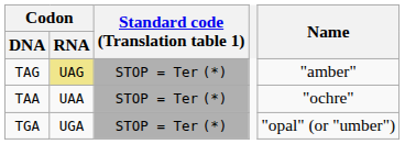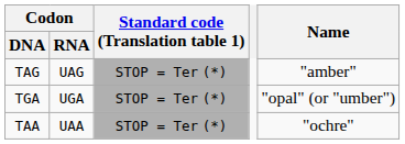TAG | Codon / RNA: khaki background -> no background
rows swapped: TAA <-> TGA
